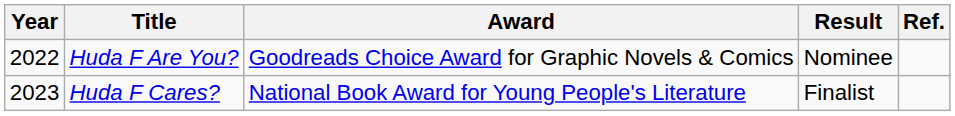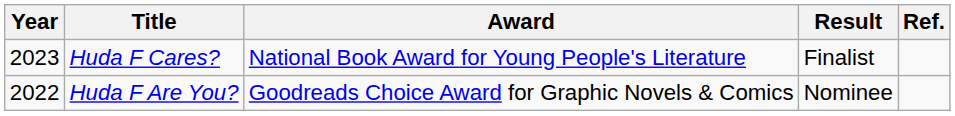rows swapped: Huda F Are You? <-> Huda F Cares?
